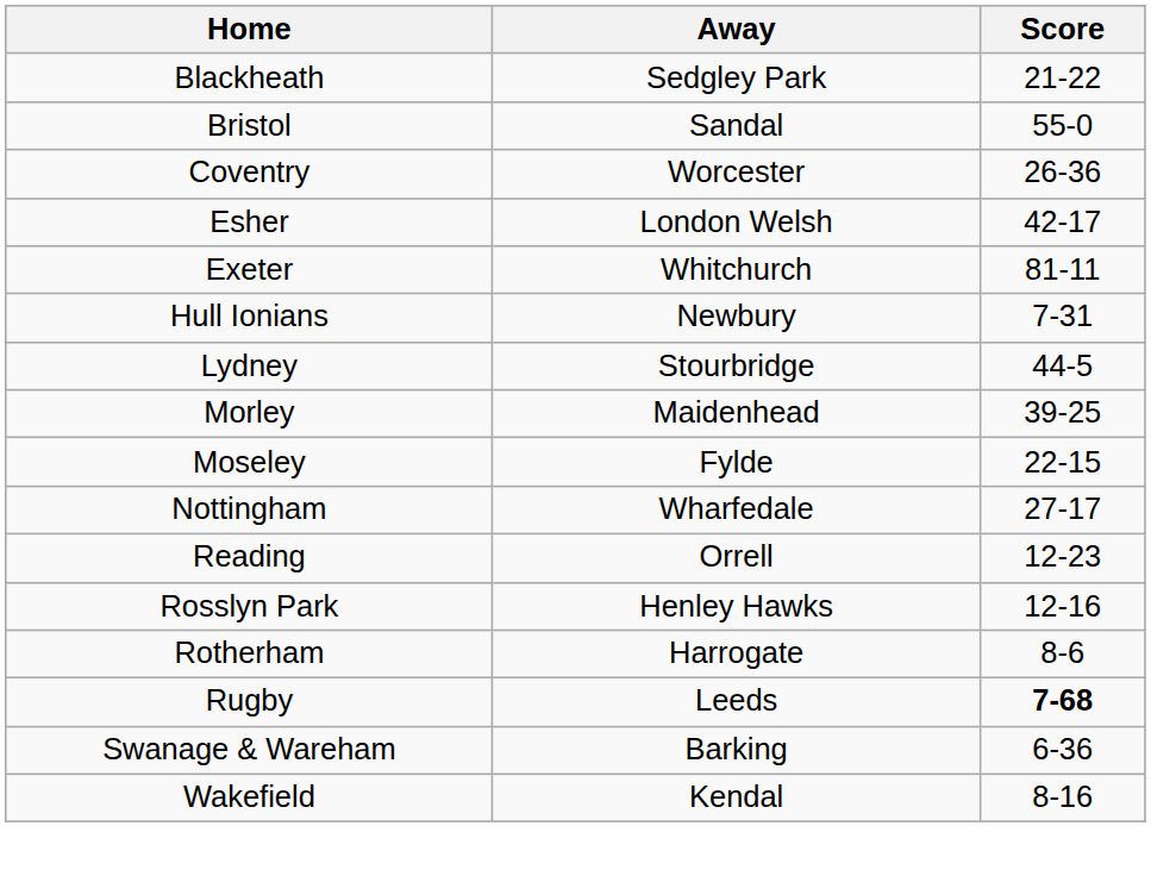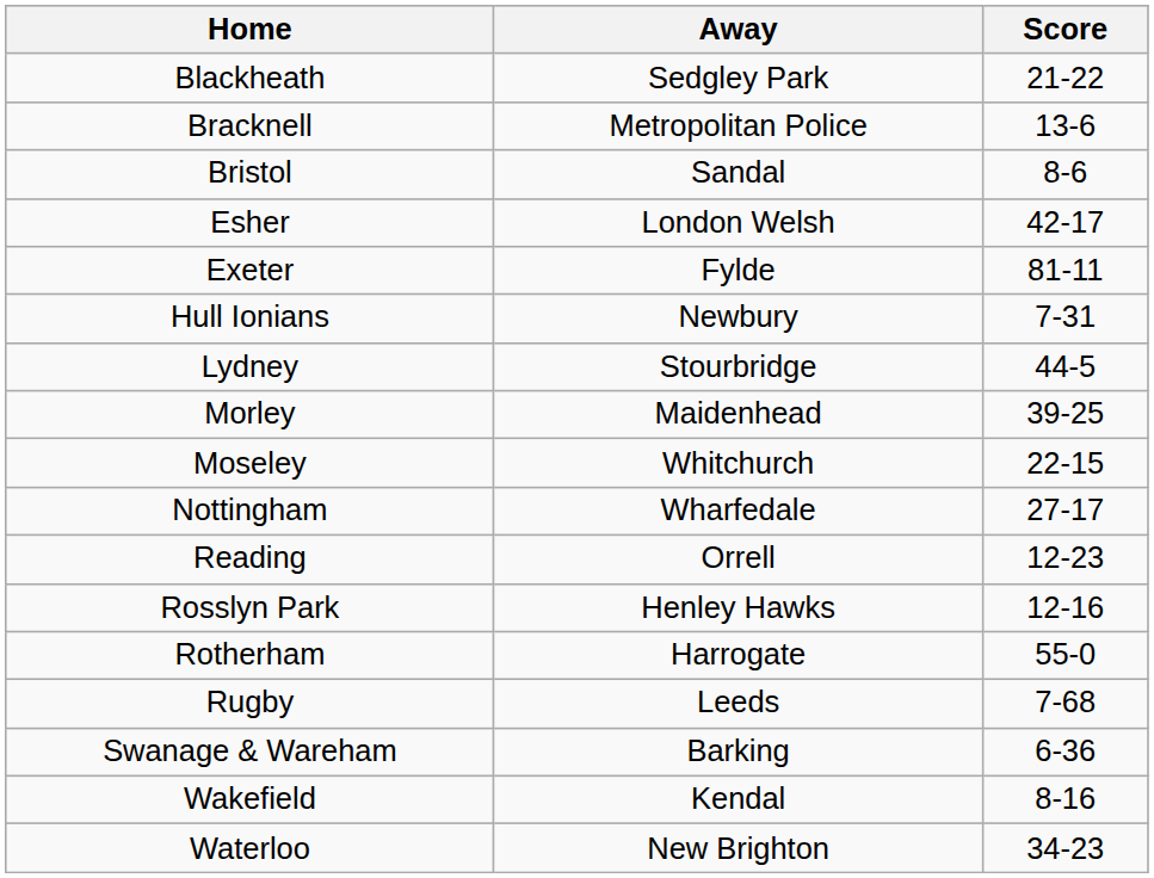+ row: Bracknell | Metropolitan Police | 13-6
Bristol | Score: 55-0 -> 8-6
- row: Coventry | Worcester | 26-36
Exeter | Away: Whitchurch -> Fylde
Moseley | Away: Fylde -> Whitchurch
Rotherham | Score: 8-6 -> 55-0
Rugby | Score: bold -> normal
+ row: Waterloo | New Brighton | 34-23
